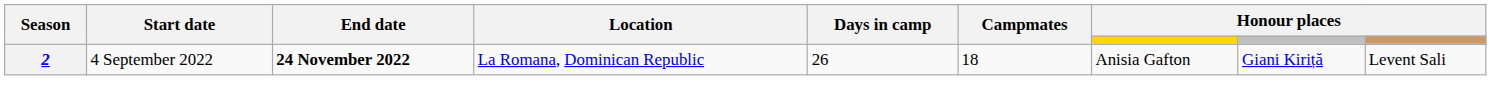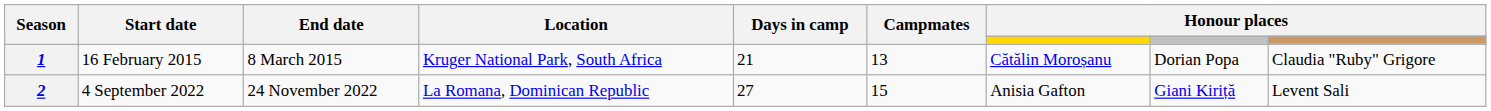+ row: 1 | 16 February 2015 | 8 March 2015 | Kruger National Park, South Africa | 21 | 13 | Cătălin Moroșanu | Dorian Popa | Claudia "Ruby" Grigore
2 | End date: bold -> normal
2 | Days in camp: 26 -> 27
2 | Campmates: 18 -> 15
